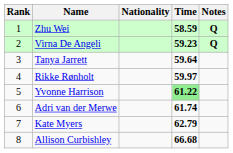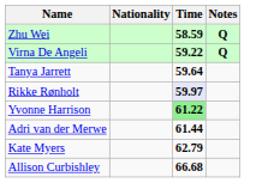- column: Rank | 1 | 2 | 3 | 4 | 5 | 6 | 7 | 8
Virna De Angeli | Time: 59.23 -> 59.22
Rikke Rønholt | Time: no background -> lavender background
Adri van der Merwe | Time: 61.74 -> 61.44
